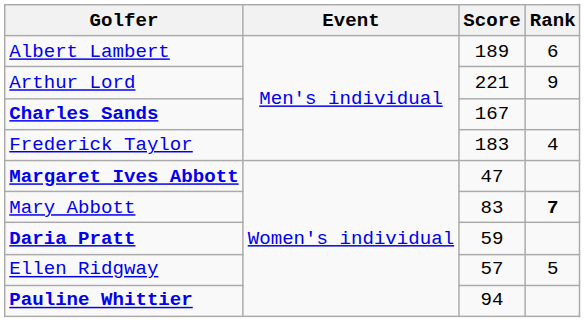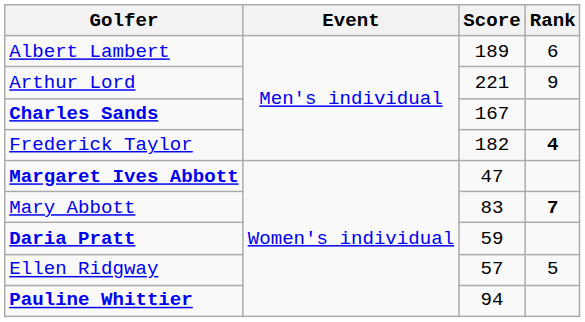Frederick Taylor | Score: 183 -> 182
Frederick Taylor | Rank: normal -> bold
